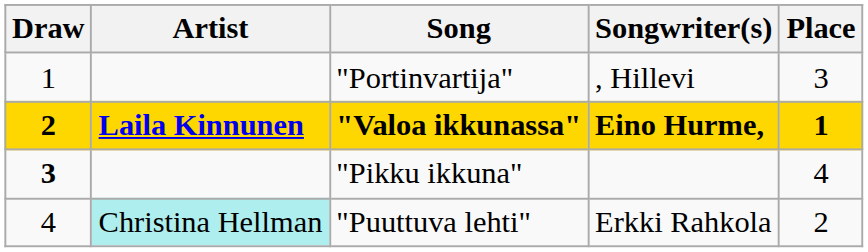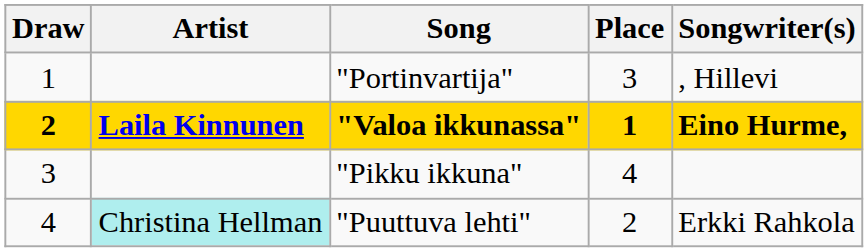columns swapped: Songwriter(s) <-> Place
"Pikku ikkuna" | Draw: bold -> normal
